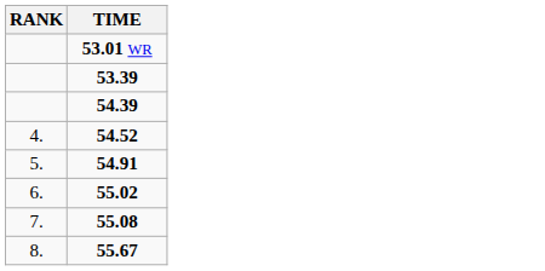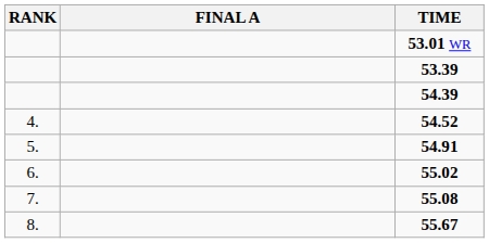+ column: FINAL A
